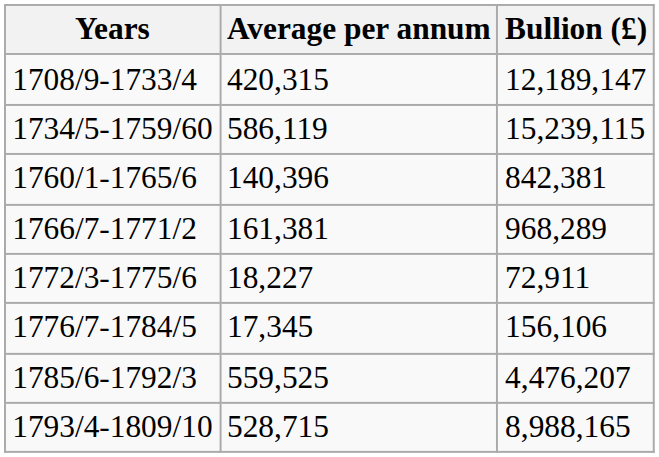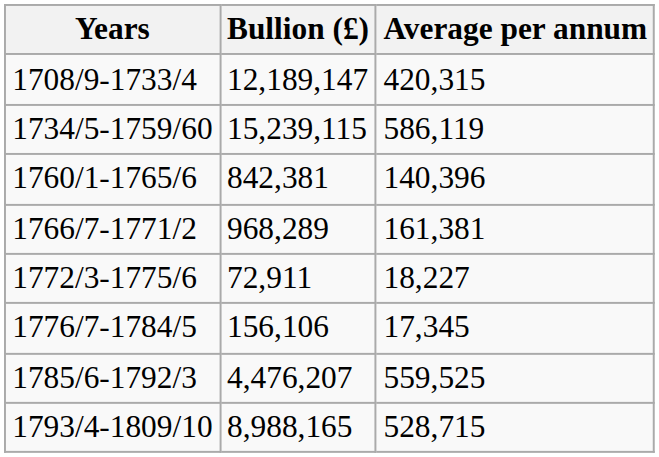columns swapped: Bullion (£) <-> Average per annum
